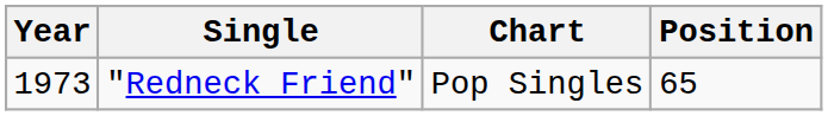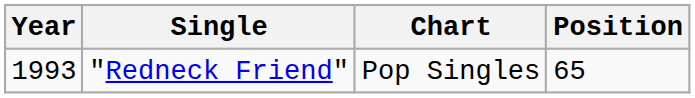"Redneck Friend" | Year: 1973 -> 1993
